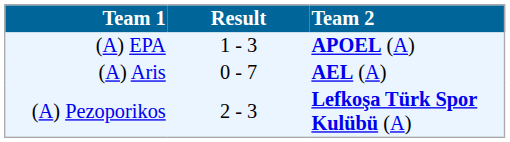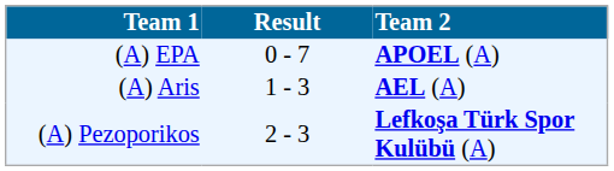(A) EPA | Result: 1 - 3 -> 0 - 7
(A) Aris | Result: 0 - 7 -> 1 - 3
